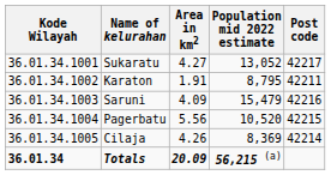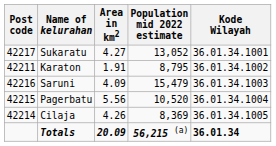columns swapped: Kode Wilayah <-> Post code
